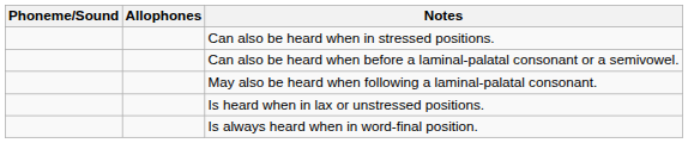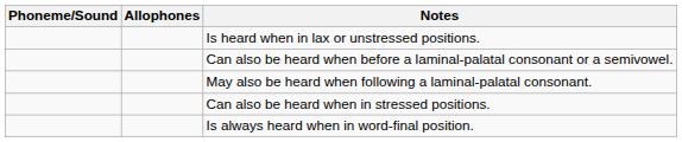rows swapped: Is heard when in lax or unstressed positions. <-> Can also be heard when in stressed positions.
